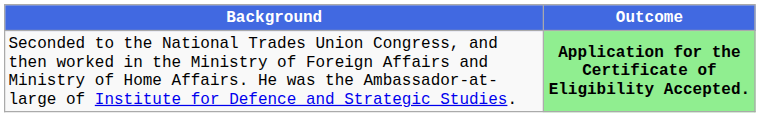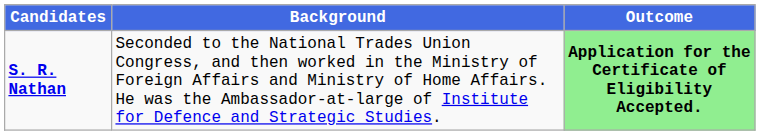+ column: Candidates | S. R. Nathan
